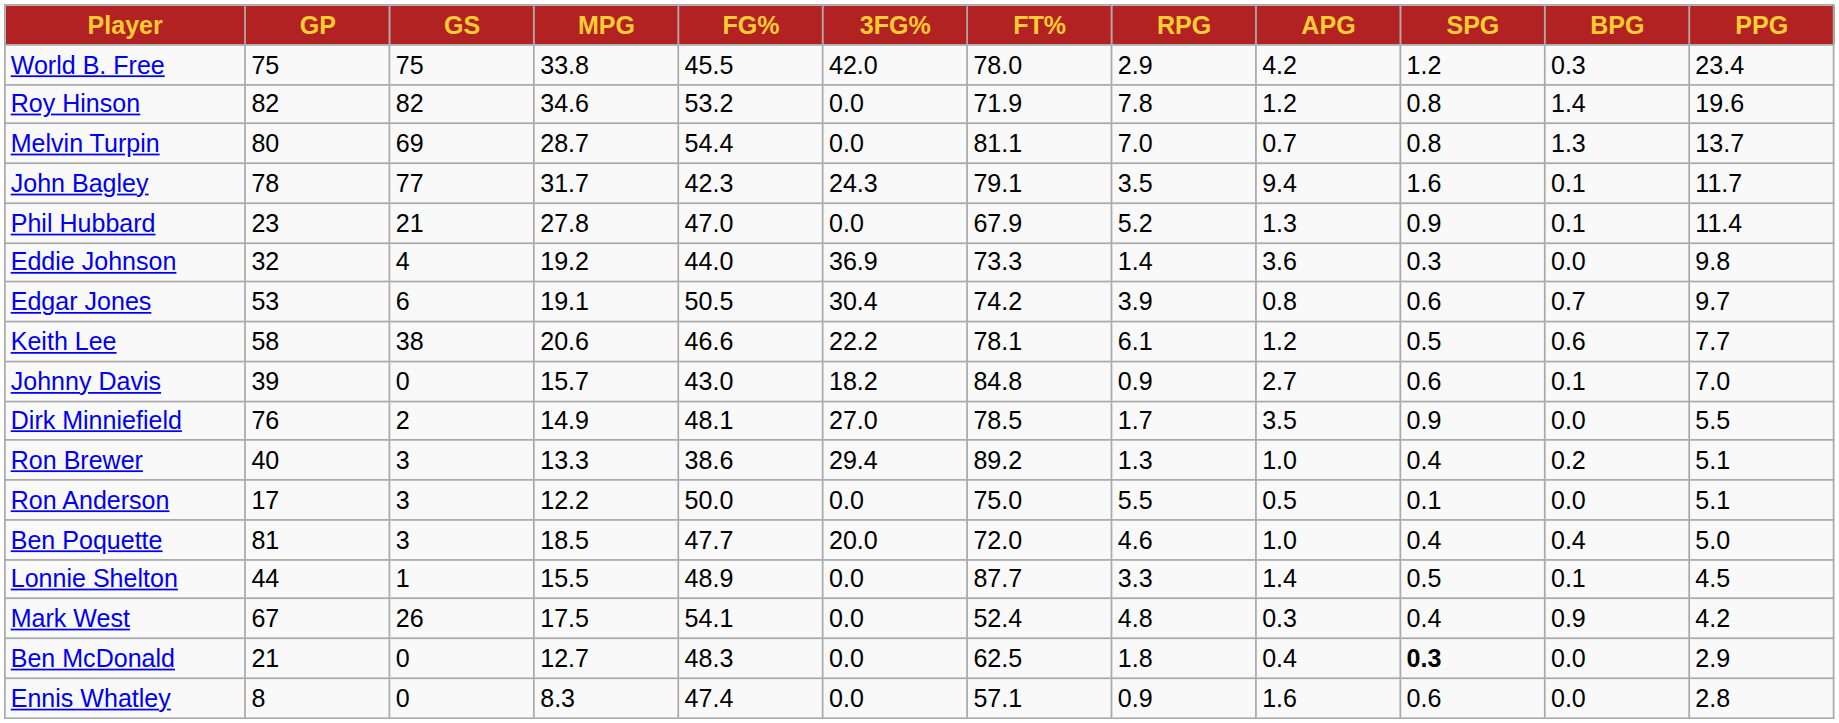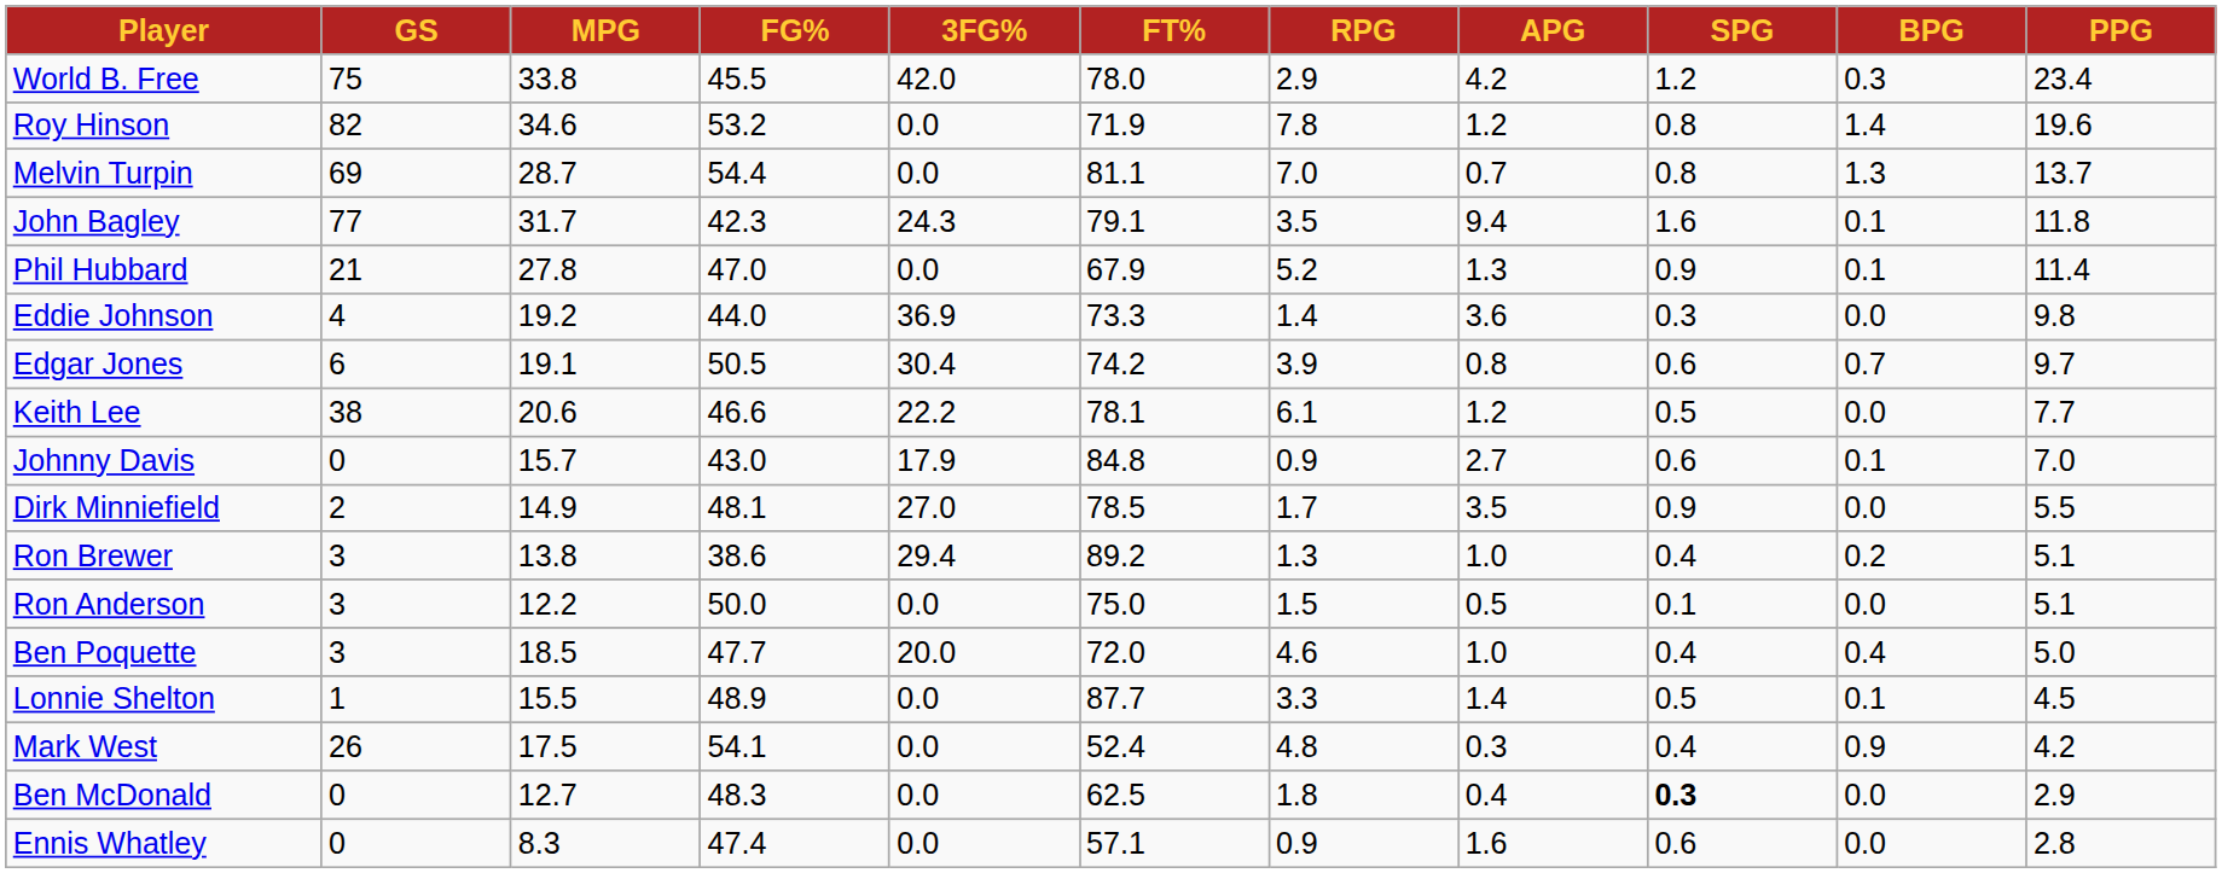- column: GP | 75 | 82 | 80 | 78 | 23 | 32 | 53 | 58 | 39 | 76 | 40 | 17 | 81 | 44 | 67 | 21 | 8
John Bagley | PPG: 11.7 -> 11.8
Keith Lee | BPG: 0.6 -> 0.0
Johnny Davis | 3FG%: 18.2 -> 17.9
Ron Brewer | MPG: 13.3 -> 13.8
Ron Anderson | RPG: 5.5 -> 1.5
